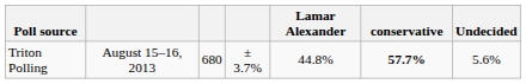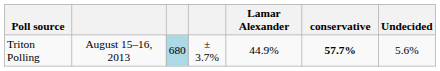Triton Polling | column 3: no background -> lightblue background
Triton Polling | Lamar Alexander: 44.8% -> 44.9%
